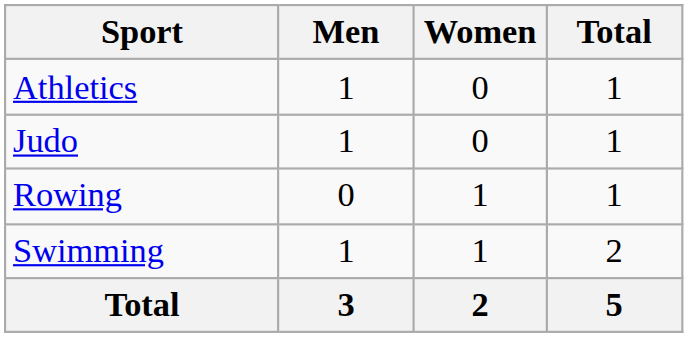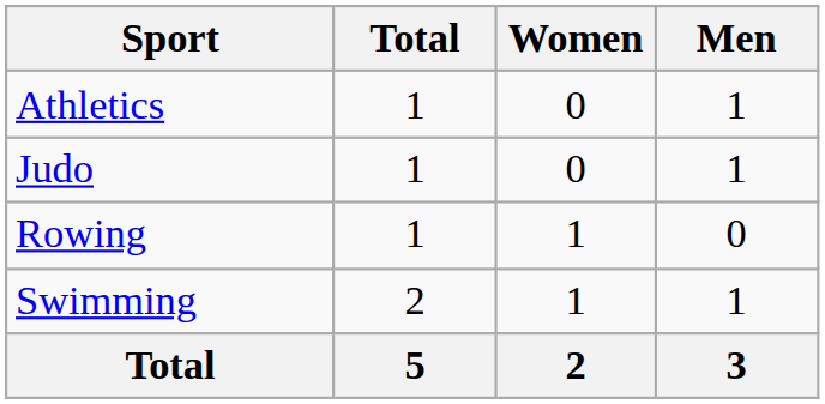columns swapped: Men <-> Total
